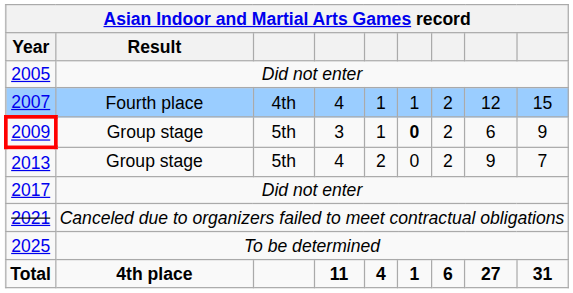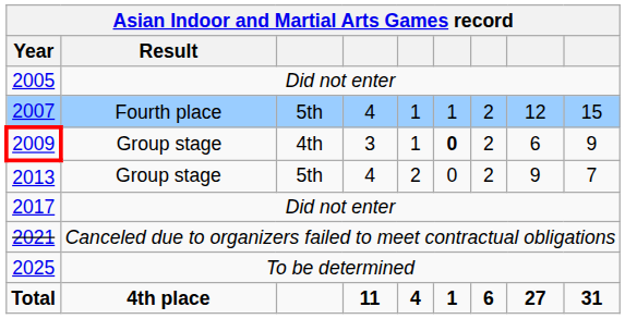2007 | column 3: 4th -> 5th
2009 | column 3: 5th -> 4th
